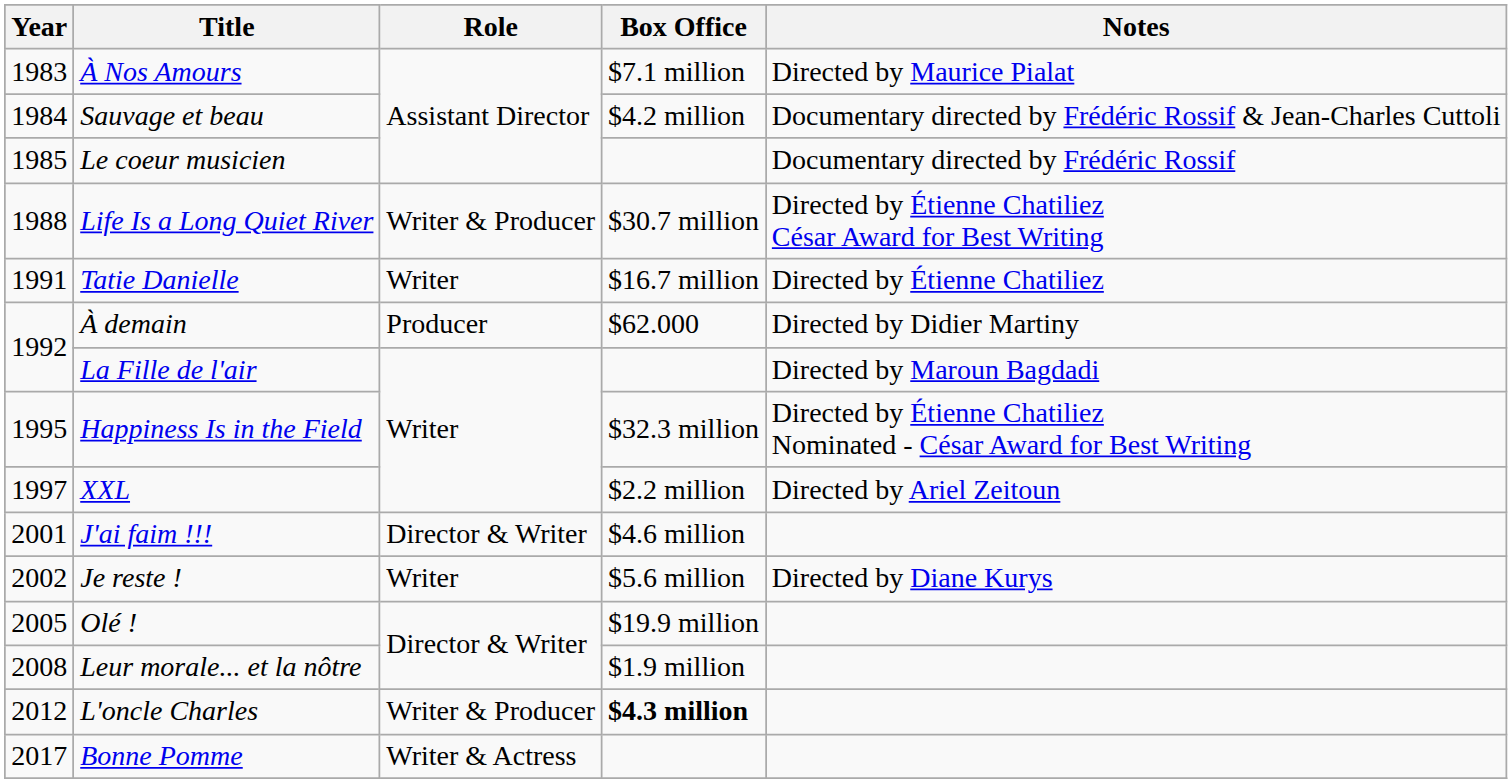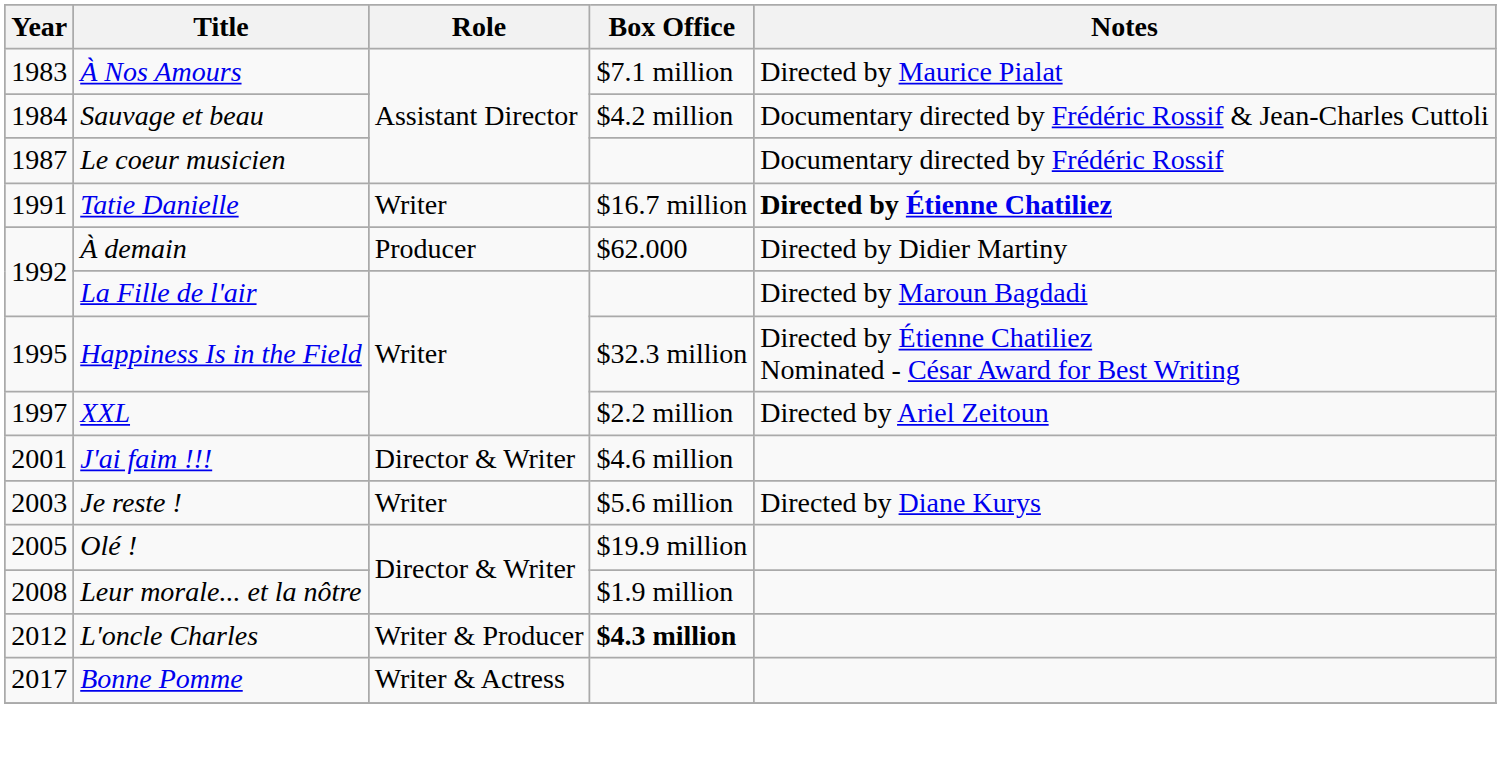Le coeur musicien | Year: 1985 -> 1987
- row: 1988 | Life Is a Long Quiet River | Writer & Producer | $30.7 million | Directed by Étienne Chatiliez César Award for Best Writing
Tatie Danielle | Notes: normal -> bold
Je reste ! | Year: 2002 -> 2003
